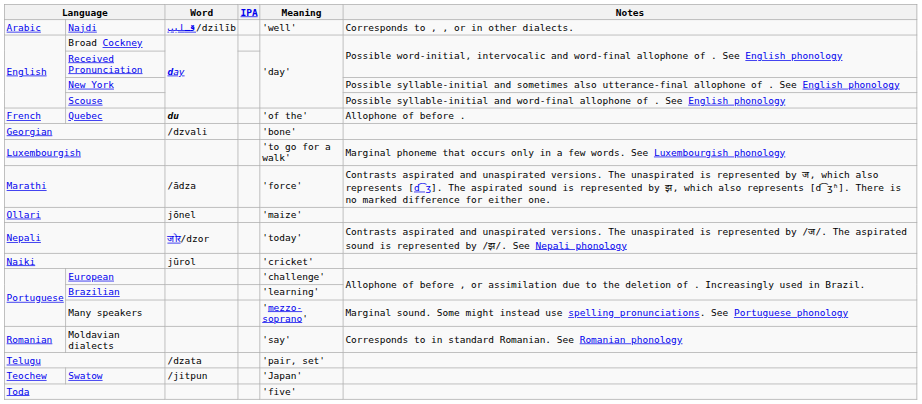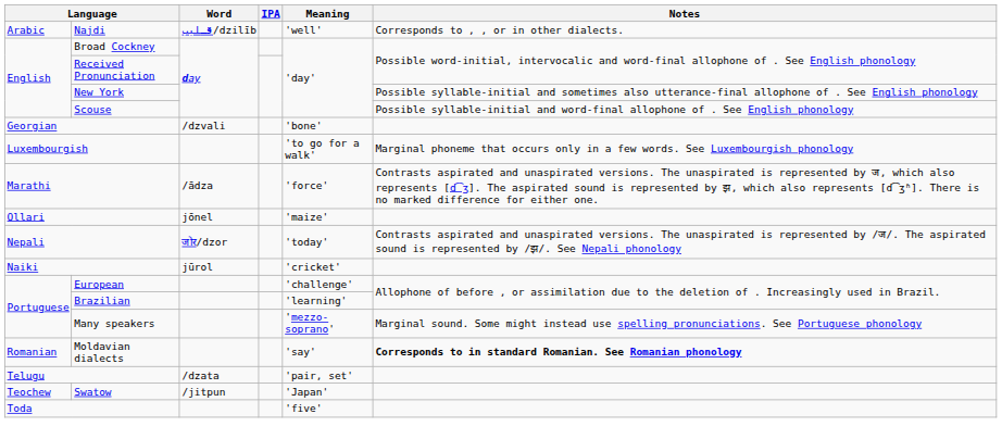- row: French | Quebec | du | 'of the' | Allophone of before .
Moldavian dialects | Notes: normal -> bold
